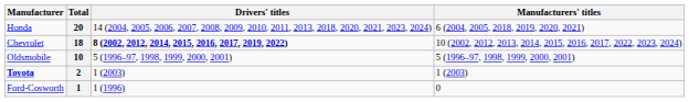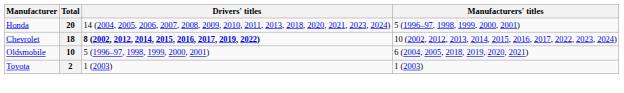20 | Manufacturers' titles: 6 (2004, 2005, 2018, 2019, 2020, 2021) -> 5 (1996–97, 1998, 1999, 2000, 2001)
10 | Manufacturers' titles: 5 (1996–97, 1998, 1999, 2000, 2001) -> 6 (2004, 2005, 2018, 2019, 2020, 2021)
2 | Manufacturer: bold -> normal
- row: Ford-Cosworth | 1 | 1 (1996) | 0
